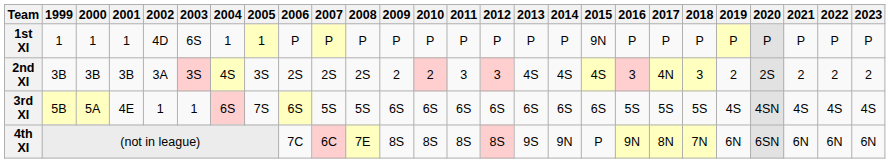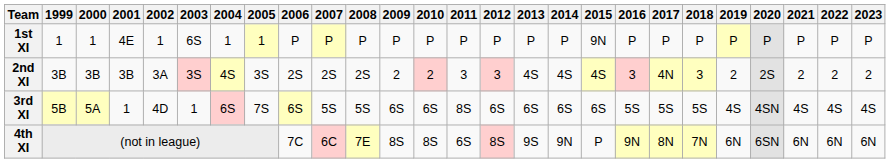1st XI | 2001: 1 -> 4E
1st XI | 2002: 4D -> 1
3rd XI | 2001: 4E -> 1
3rd XI | 2002: 1 -> 4D
3rd XI | 2011: 6S -> 8S
4th XI | 2011: 8S -> 6S
